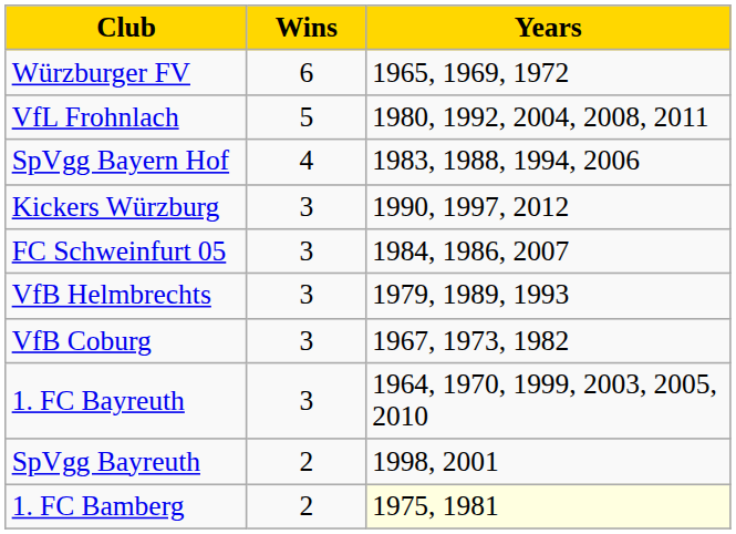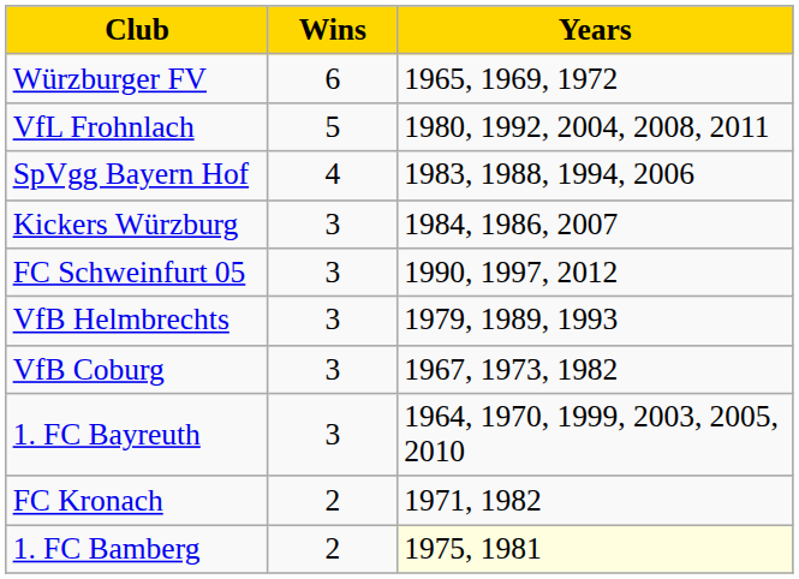Kickers Würzburg | Years: 1990, 1997, 2012 -> 1984, 1986, 2007
FC Schweinfurt 05 | Years: 1984, 1986, 2007 -> 1990, 1997, 2012
- row: SpVgg Bayreuth | 2 | 1998, 2001
+ row: FC Kronach | 2 | 1971, 1982
